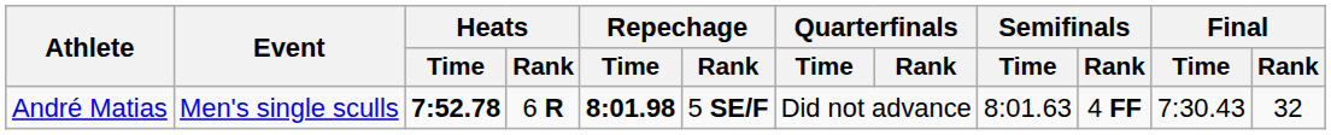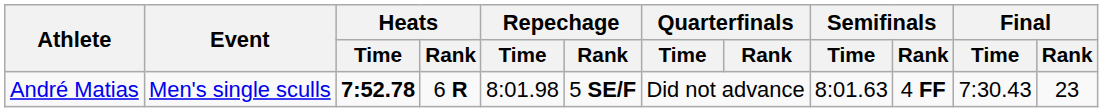André Matias | Repechage / Time: bold -> normal
André Matias | Final / Rank: 32 -> 23
